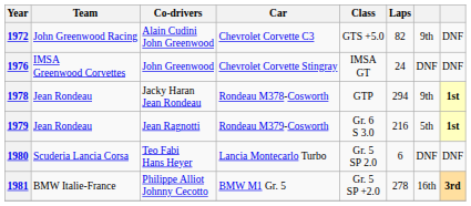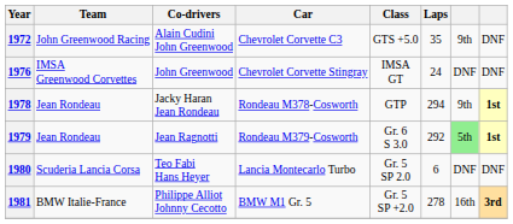1972 | Laps: 82 -> 35
1979 | Laps: 216 -> 292
1979 | column 7: no background -> lightgreen background
